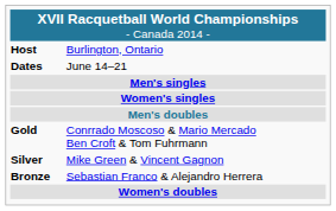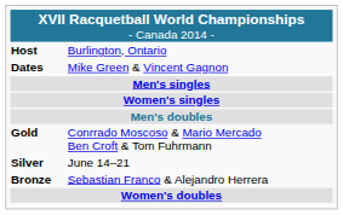Dates | column 2: June 14–21 -> Mike Green & Vincent Gagnon
Silver | column 2: Mike Green & Vincent Gagnon -> June 14–21
